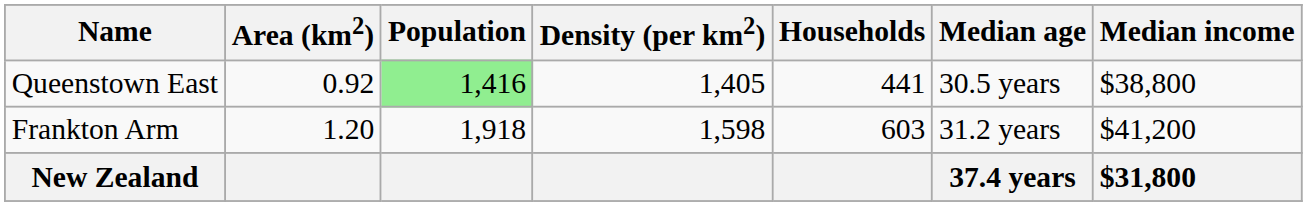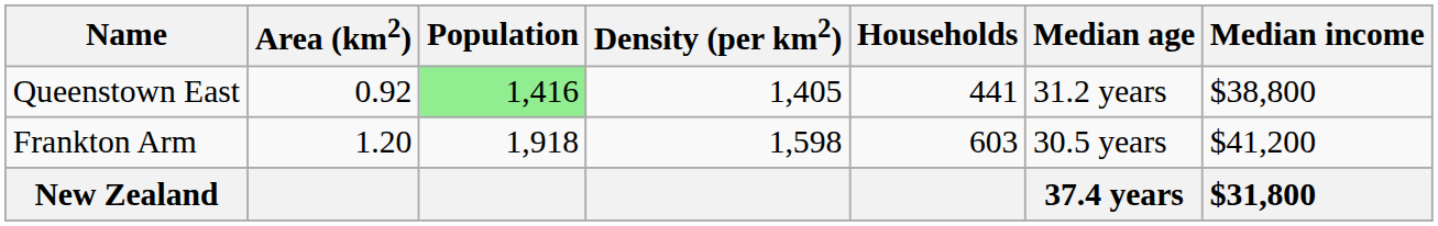Queenstown East | Median age: 30.5 years -> 31.2 years
Frankton Arm | Median age: 31.2 years -> 30.5 years
